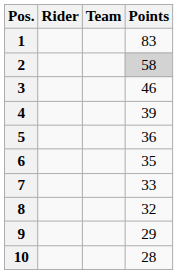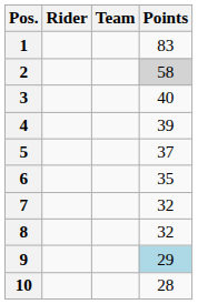3 | Points: 46 -> 40
5 | Points: 36 -> 37
7 | Points: 33 -> 32
9 | Points: no background -> lightblue background
